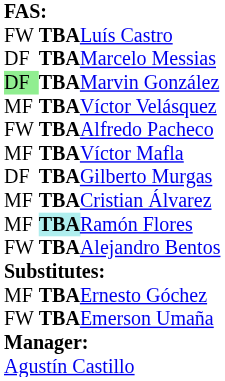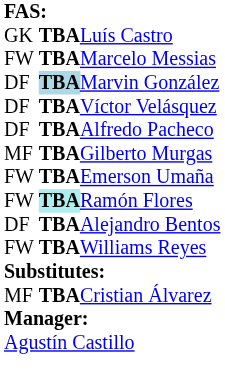Luís Castro | column 1: FW -> GK
Marcelo Messias | column 1: DF -> FW
Marvin González | column 1: lightgreen background -> no background
Marvin González | column 2: no background -> lightblue background
Víctor Velásquez | column 1: MF -> DF
Alfredo Pacheco | column 1: FW -> DF
- row: MF | TBA | Víctor Mafla
Gilberto Murgas | column 1: DF -> MF
rows swapped: Cristian Álvarez <-> Emerson Umaña
Ramón Flores | column 1: MF -> FW
Alejandro Bentos | column 1: FW -> DF
+ row: FW | TBA | Williams Reyes
- row: MF | TBA | Ernesto Góchez
